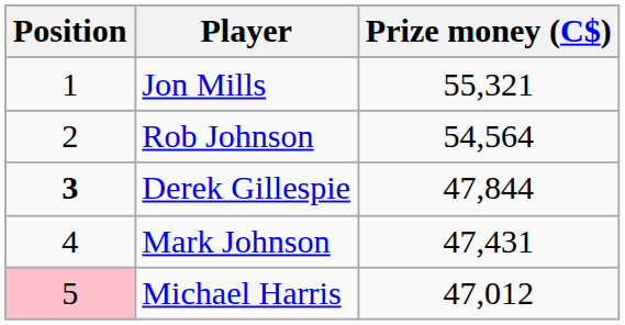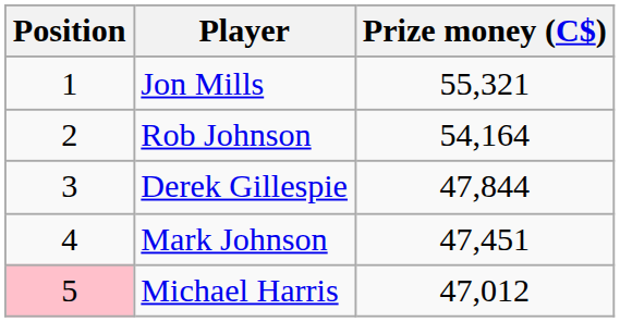Rob Johnson | Prize money (C$): 54,564 -> 54,164
Derek Gillespie | Position: bold -> normal
Mark Johnson | Prize money (C$): 47,431 -> 47,451
